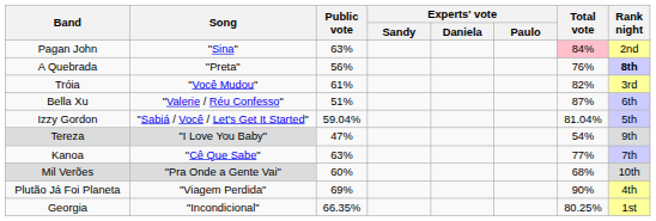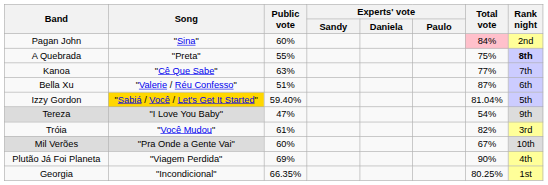Pagan John | Public vote: 63% -> 60%
A Quebrada | Public vote: 56% -> 55%
A Quebrada | Total vote: 76% -> 75%
rows swapped: Tróia <-> Kanoa
Izzy Gordon | Song: no background -> gold background
Izzy Gordon | Public vote: 59.04% -> 59.40%
Mil Verões | Total vote: 68% -> 67%
